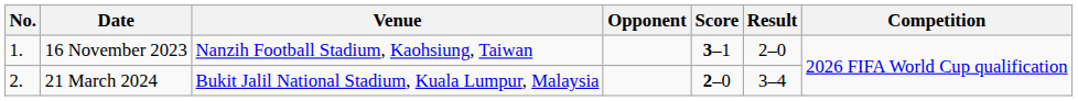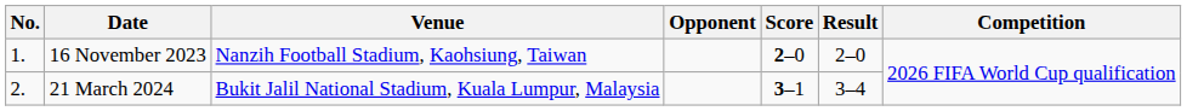16 November 2023 | Score: 3–1 -> 2–0
21 March 2024 | Score: 2–0 -> 3–1
